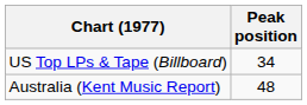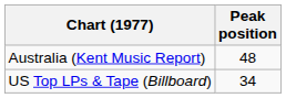rows swapped: Australia (Kent Music Report) <-> US Top LPs & Tape (Billboard)
